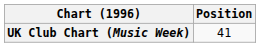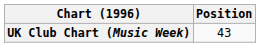UK Club Chart (Music Week) | Position: 41 -> 43
